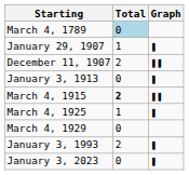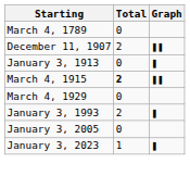March 4, 1789 | Total: lightblue background -> no background
- row: January 29, 1907 | 1 | ❚
- row: March 4, 1925 | 1 | ❚
+ row: January 3, 2005 | 0
January 3, 2023 | Total: 0 -> 1
